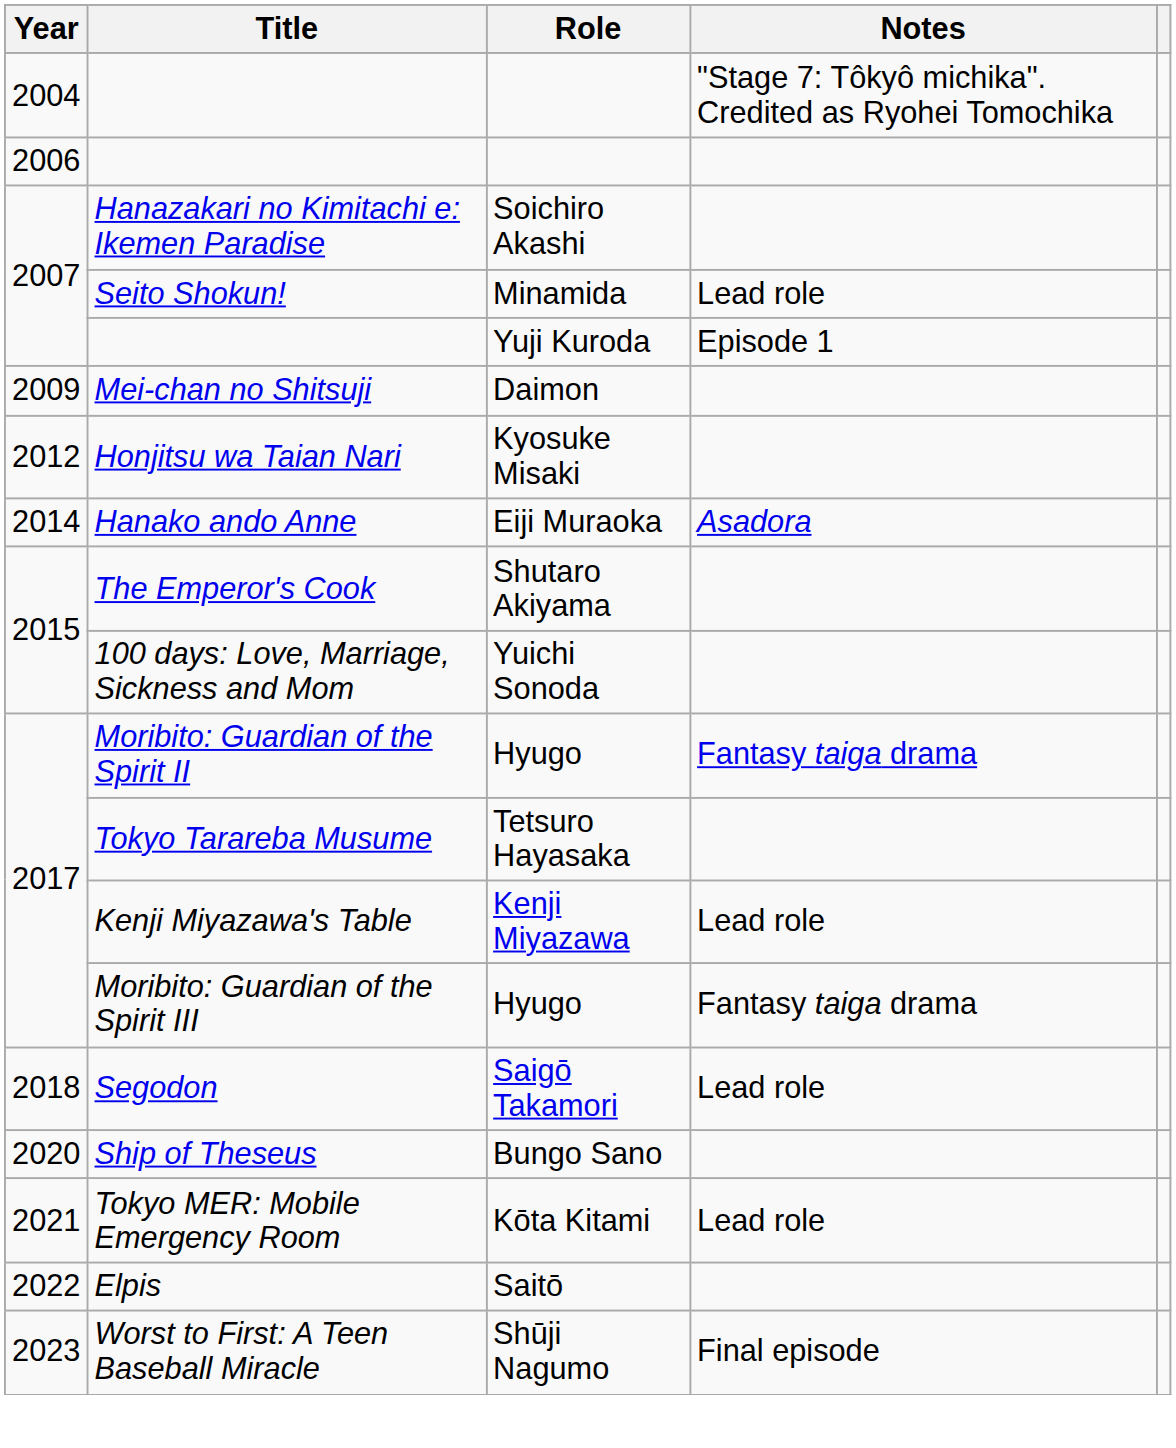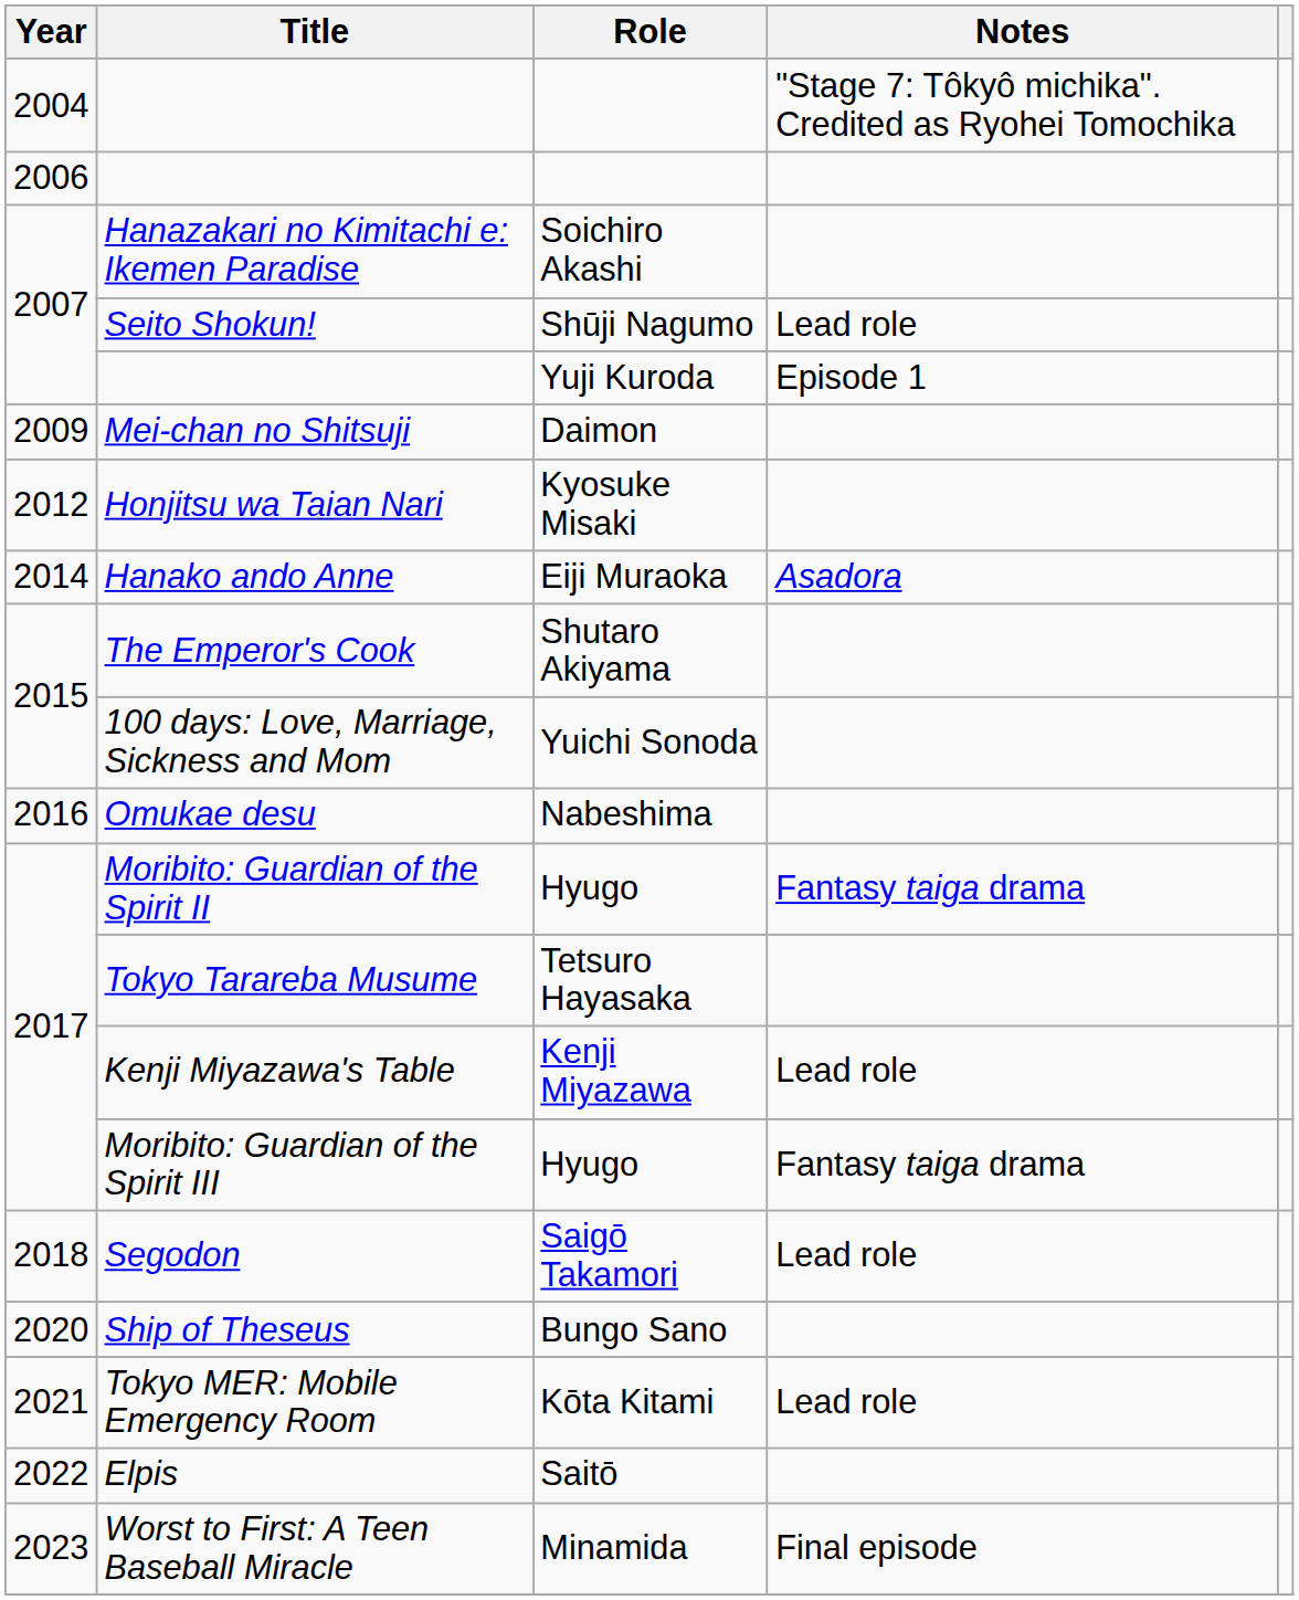Seito Shokun! | Role: Minamida -> Shūji Nagumo
+ row: 2016 | Omukae desu | Nabeshima
Worst to First: A Teen Baseball Miracle | Role: Shūji Nagumo -> Minamida
